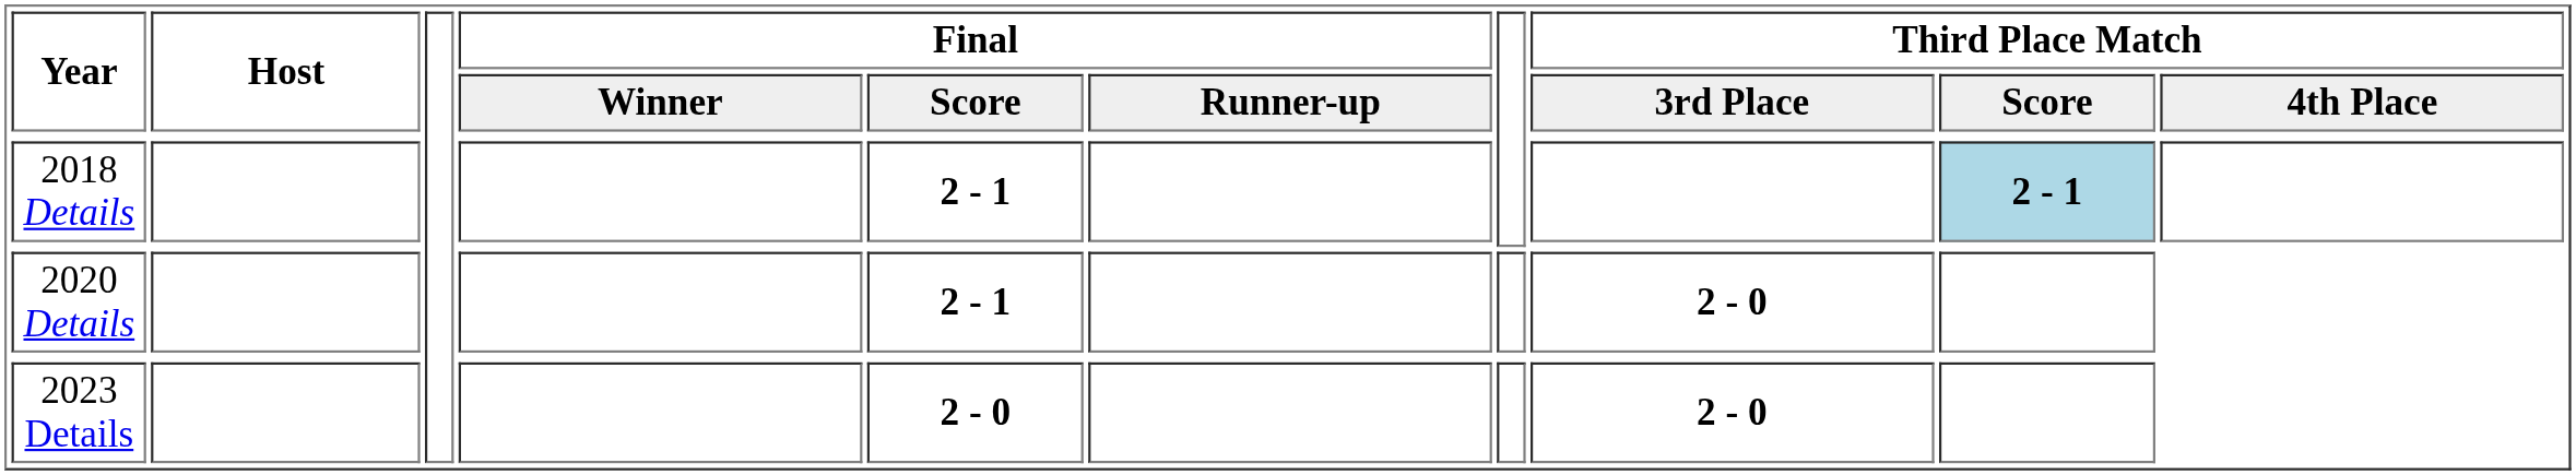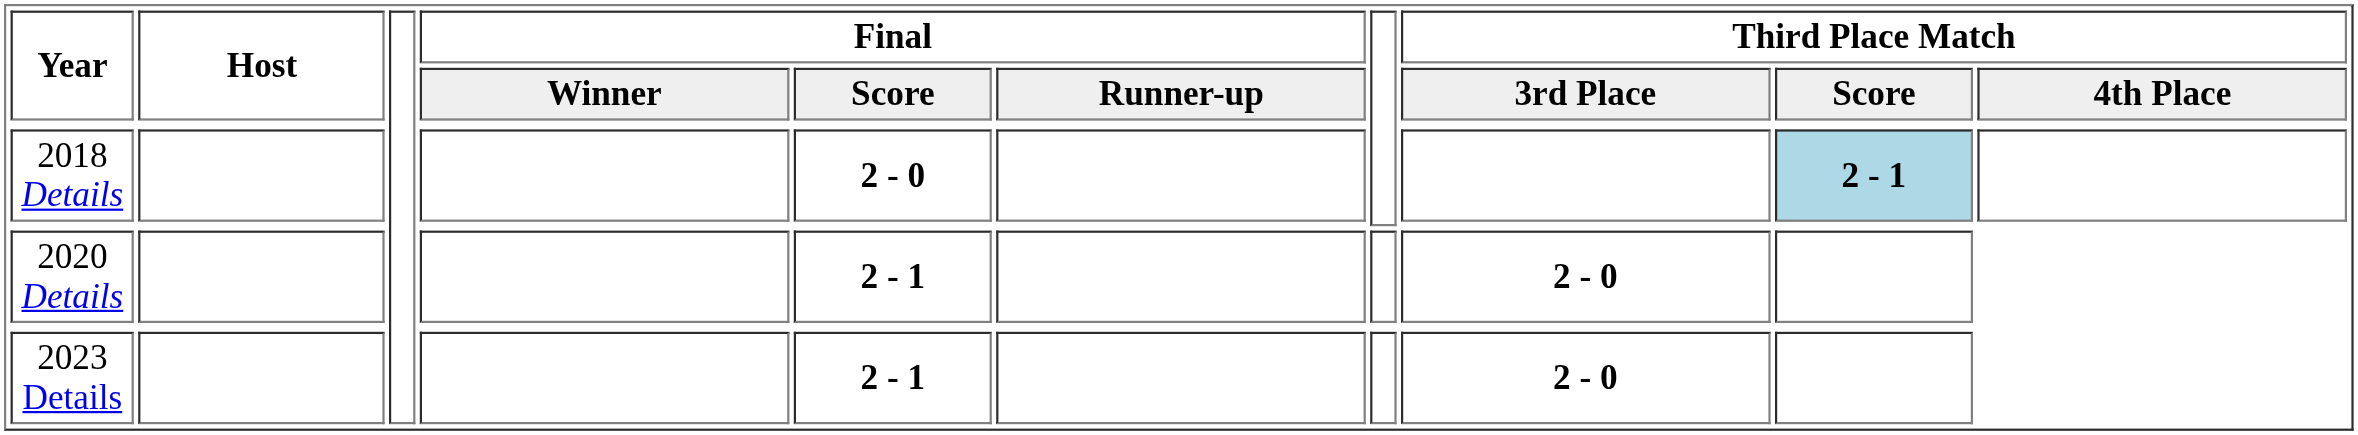2018 Details | Final / Score: 2 - 1 -> 2 - 0
2023 Details | Final / Score: 2 - 0 -> 2 - 1
